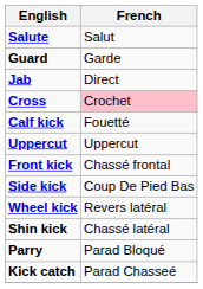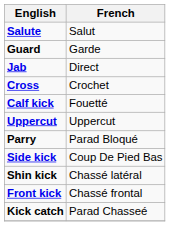Cross | French: pink background -> no background
rows swapped: Front kick <-> Parry
- row: Wheel kick | Revers latéral
